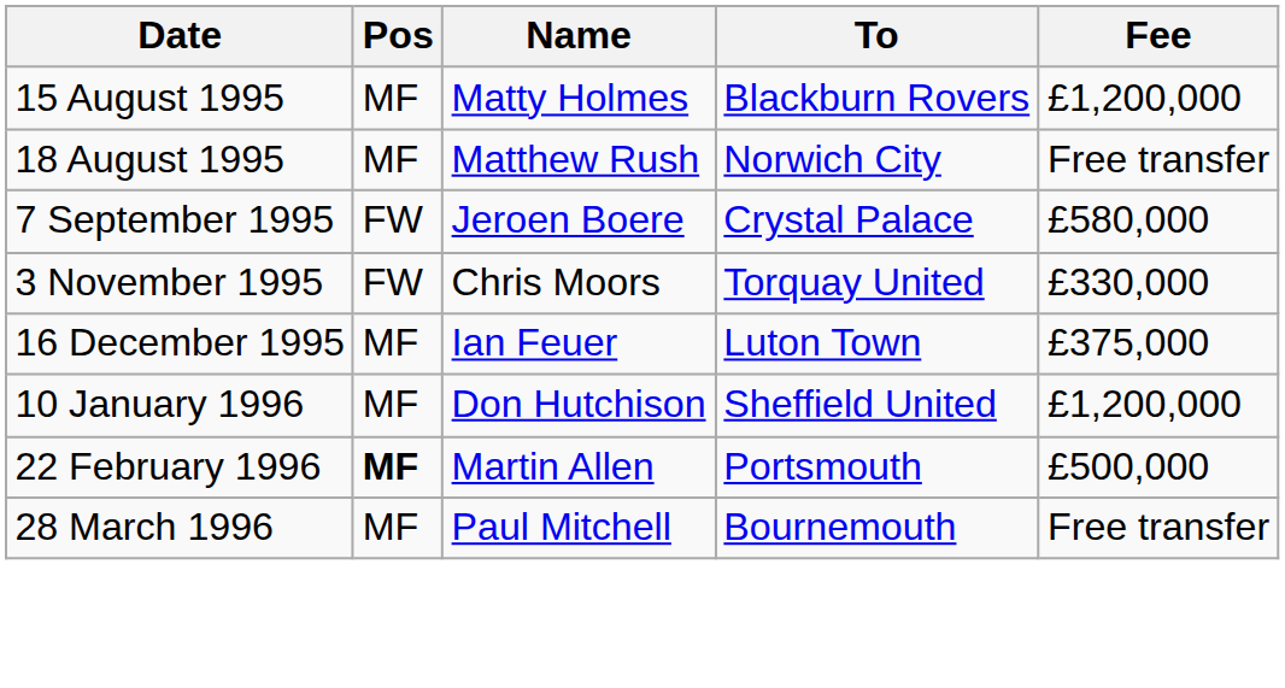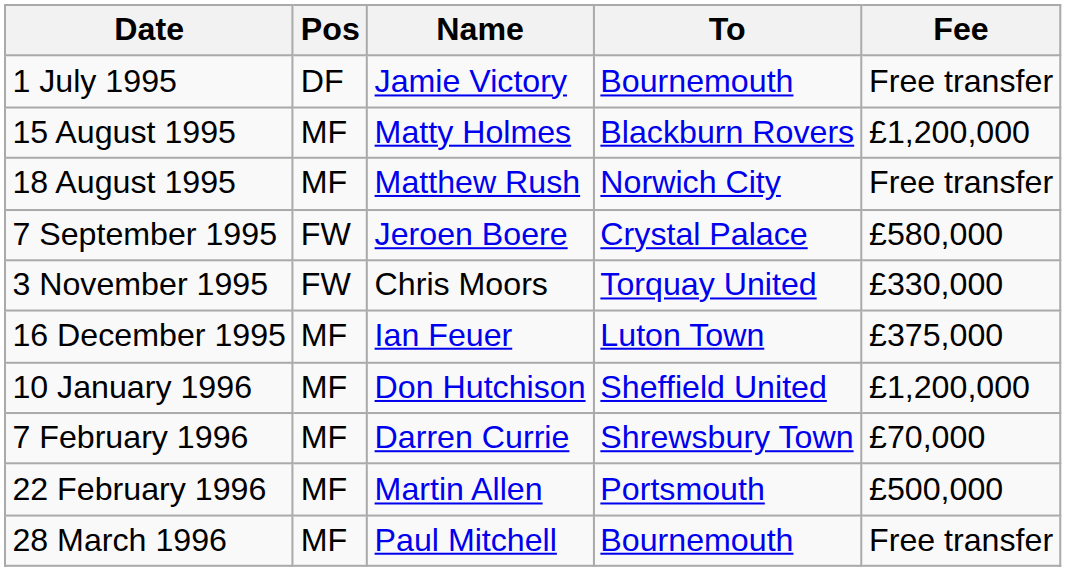+ row: 1 July 1995 | DF | Jamie Victory | Bournemouth | Free transfer
+ row: 7 February 1996 | MF | Darren Currie | Shrewsbury Town | £70,000
22 February 1996 | Pos: bold -> normal
